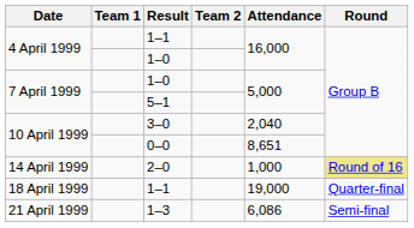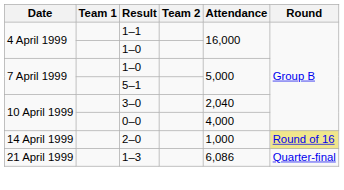0–0 | Attendance: 8,651 -> 4,000
- row: 18 April 1999 | 1–1 | 19,000 | Quarter-final
1–3 | Round: Semi-final -> Quarter-final
